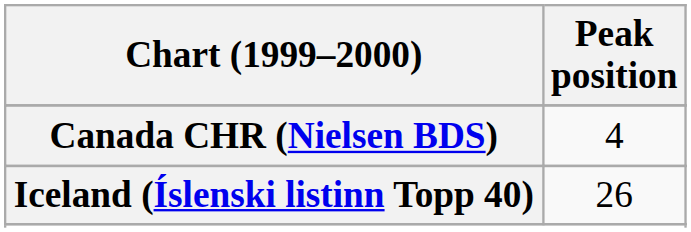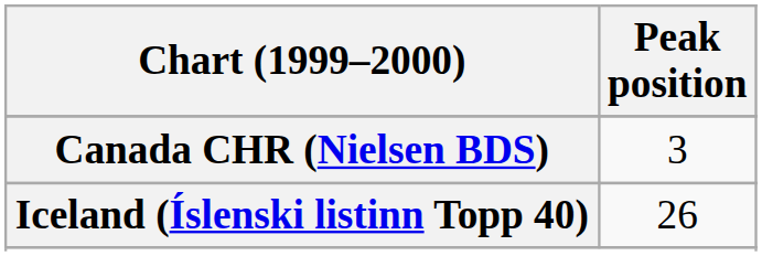Canada CHR (Nielsen BDS) | Peak position: 4 -> 3
